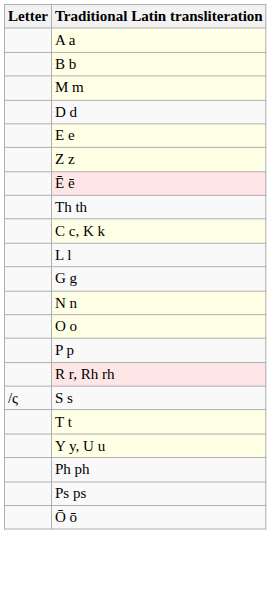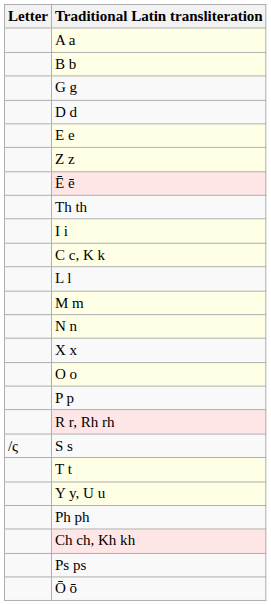rows swapped: G g <-> M m
+ row: I i
+ row: X x
+ row: Ch ch, Kh kh
